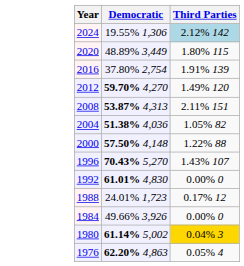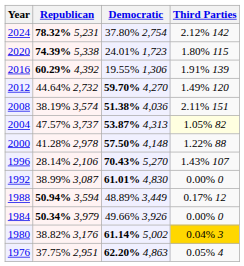+ column: Republican | 78.32% 5,231 | 74.39% 5,338 | 60.29% 4,392 | 44.64% 2,732 | 38.19% 3,574 | 47.57% 3,737 | 41.28% 2,978 | 28.14% 2,106 | 38.99% 3,087 | 50.94% 3,594 | 50.34% 3,979 | 38.82% 3,176 | 37.75% 2,951
2024 | Democratic: 19.55% 1,306 -> 37.80% 2,754
2024 | Third Parties: lightblue background -> no background
2020 | Democratic: 48.89% 3,449 -> 24.01% 1,723
2016 | Democratic: 37.80% 2,754 -> 19.55% 1,306
2008 | Democratic: 53.87% 4,313 -> 51.38% 4,036
2004 | Democratic: 51.38% 4,036 -> 53.87% 4,313
2004 | Third Parties: no background -> lightyellow background
1988 | Democratic: 24.01% 1,723 -> 48.89% 3,449
